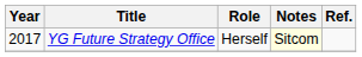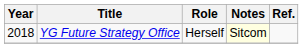YG Future Strategy Office | Year: 2017 -> 2018
